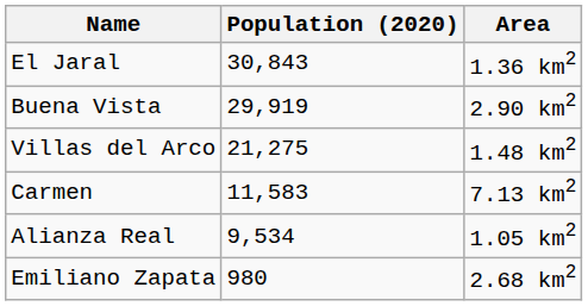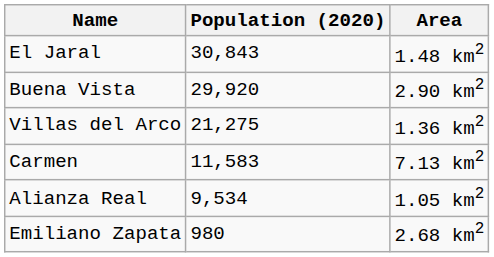El Jaral | Area: 1.36 km2 -> 1.48 km2
Buena Vista | Population (2020): 29,919 -> 29,920
Villas del Arco | Area: 1.48 km2 -> 1.36 km2
